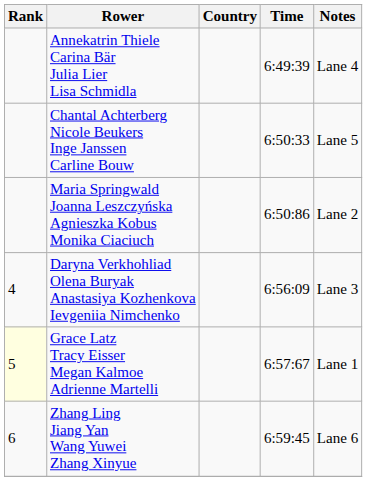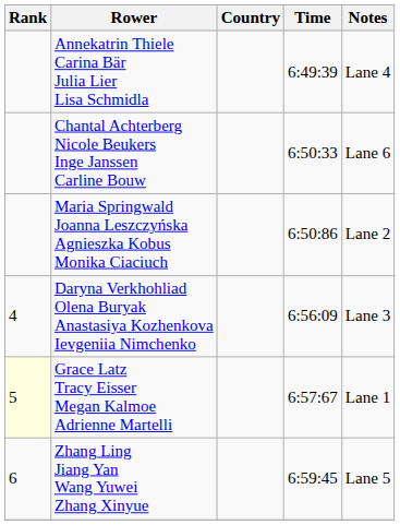Chantal Achterberg Nicole Beukers Inge Janssen Carline Bouw | Notes: Lane 5 -> Lane 6
Zhang Ling Jiang Yan Wang Yuwei Zhang Xinyue | Notes: Lane 6 -> Lane 5
